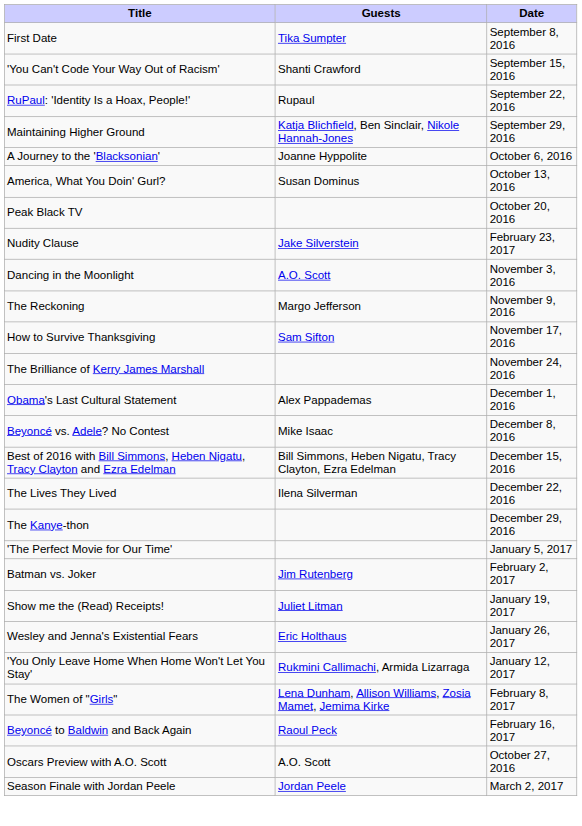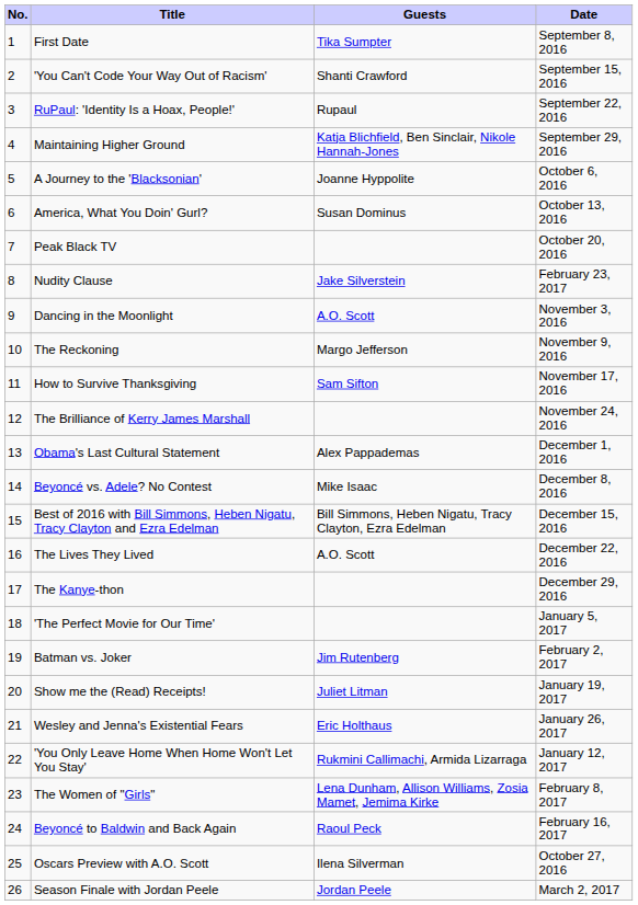+ column: No. | 1 | 2 | 3 | 4 | 5 | 6 | 7 | 8 | 9 | 10 | 11 | 12 | 13 | 14 | 15 | 16 | 17 | 18 | 19 | 20 | 21 | 22 | 23 | 24 | 25 | 26
The Lives They Lived | Guests: Ilena Silverman -> A.O. Scott
Oscars Preview with A.O. Scott | Guests: A.O. Scott -> Ilena Silverman
